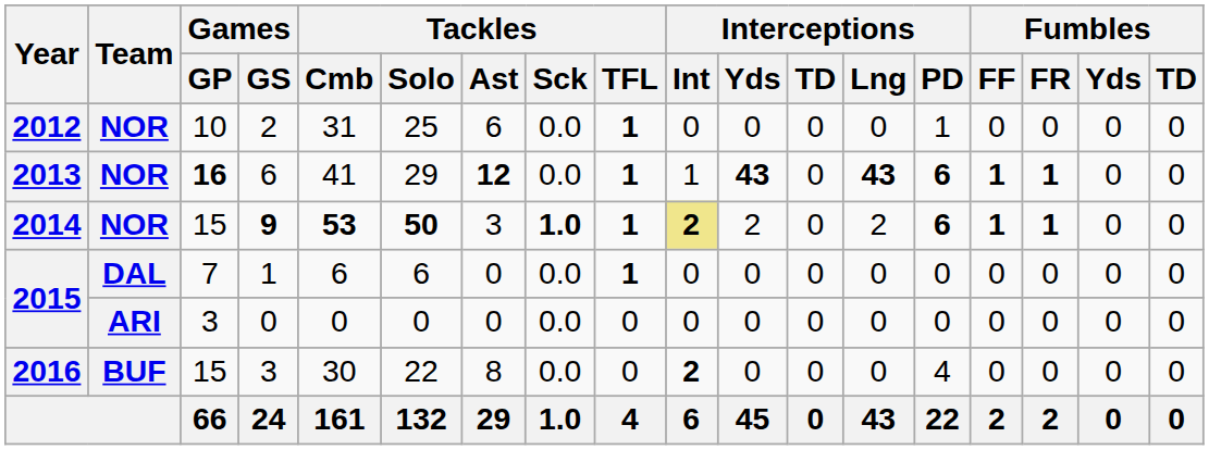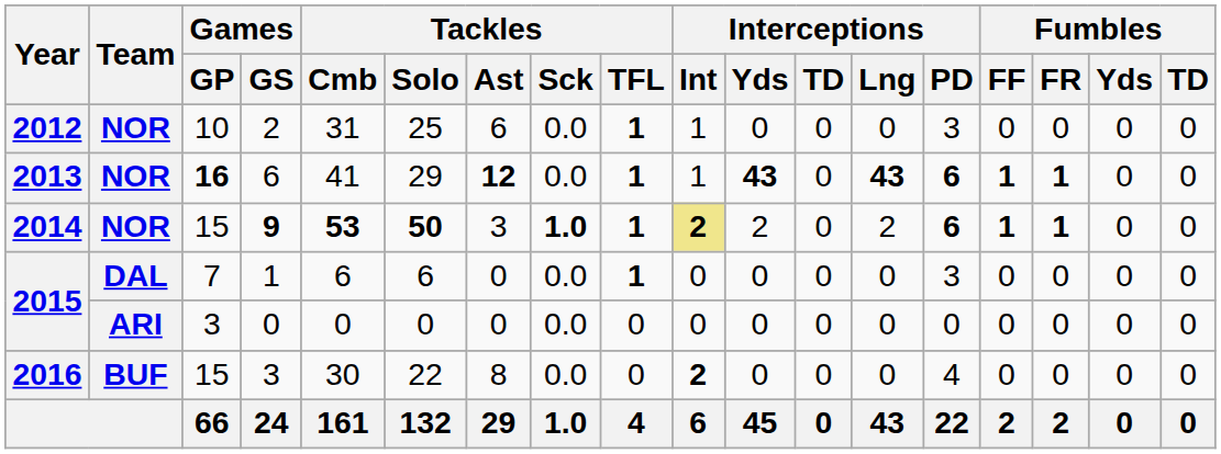2012 | Interceptions / Int: 0 -> 1
2012 | Interceptions / PD: 1 -> 3
2015 / 7 | Interceptions / PD: 0 -> 3
